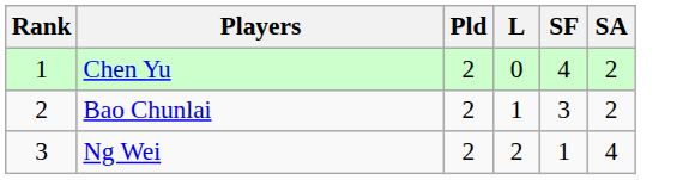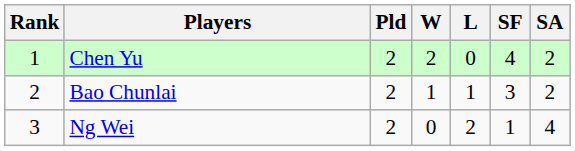+ column: W | 2 | 1 | 0
